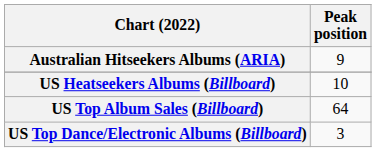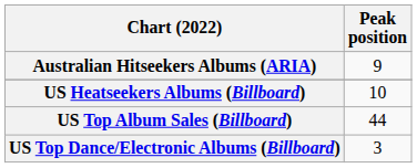US Top Album Sales (Billboard) | Peak position: 64 -> 44
